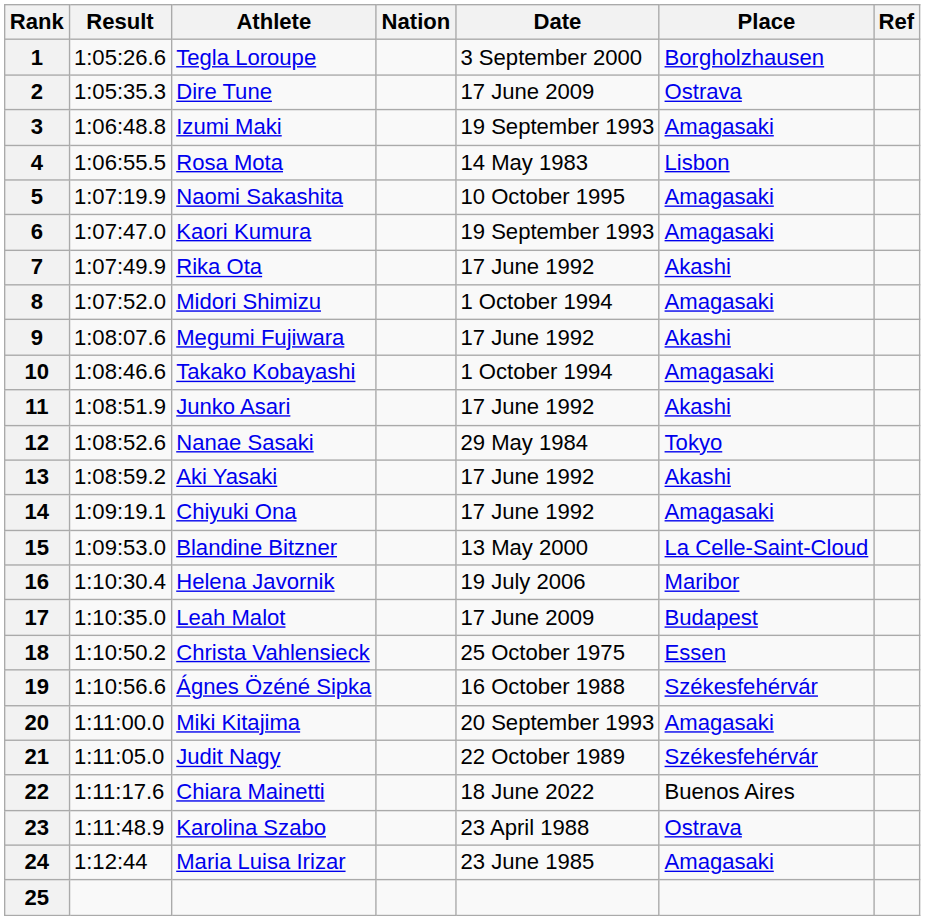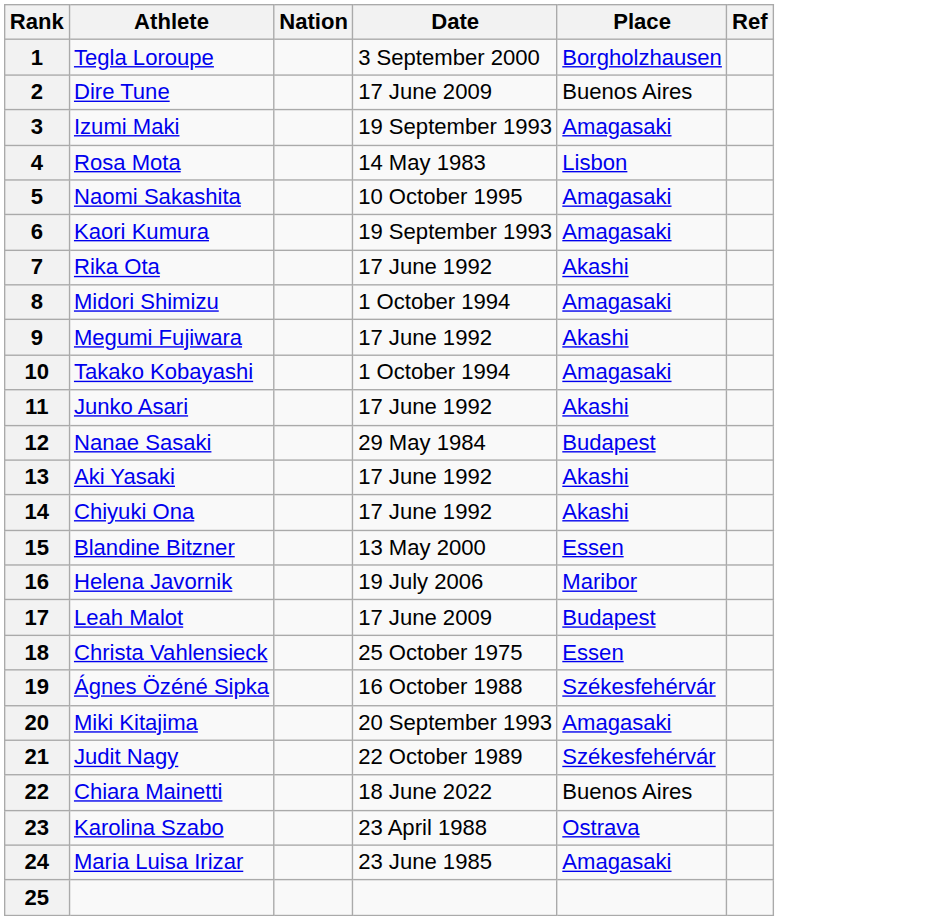- column: Result | 1:05:26.6 | 1:05:35.3 | 1:06:48.8 | 1:06:55.5 | 1:07:19.9 | 1:07:47.0 | 1:07:49.9 | 1:07:52.0 | 1:08:07.6 | 1:08:46.6 | 1:08:51.9 | 1:08:52.6 | 1:08:59.2 | 1:09:19.1 | 1:09:53.0 | 1:10:30.4 | 1:10:35.0 | 1:10:50.2 | 1:10:56.6 | 1:11:00.0 | 1:11:05.0 | 1:11:17.6 | 1:11:48.9 | 1:12:44
2 | Place: Ostrava -> Buenos Aires
12 | Place: Tokyo -> Budapest
14 | Place: Amagasaki -> Akashi
15 | Place: La Celle-Saint-Cloud -> Essen
